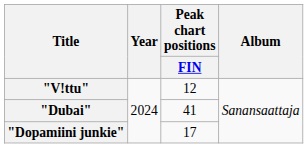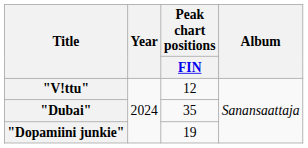"Dubai" | Peak chart positions / FIN: 41 -> 35
"Dopamiini junkie" | Peak chart positions / FIN: 17 -> 19
